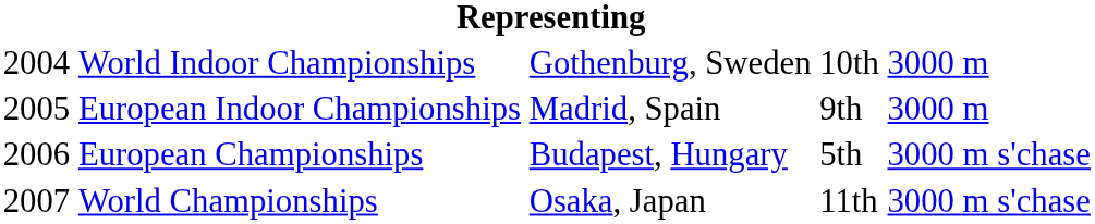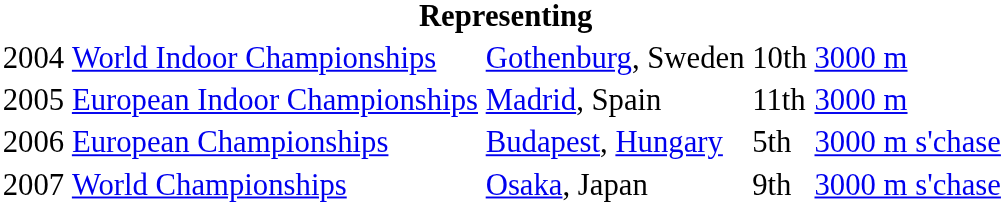European Indoor Championships | column 4: 9th -> 11th
World Championships | column 4: 11th -> 9th
